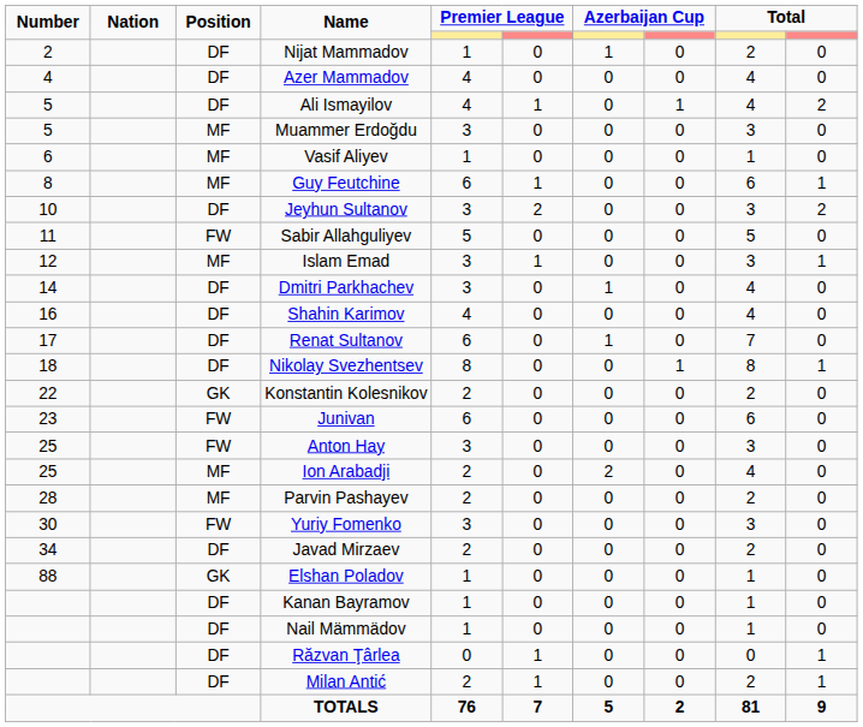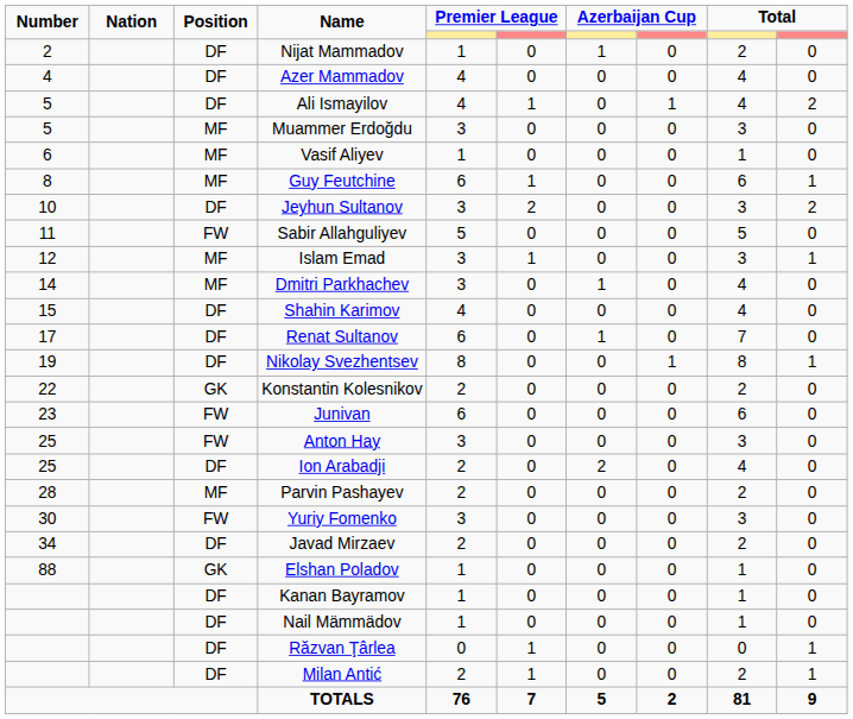Dmitri Parkhachev | Position: DF -> MF
Shahin Karimov | Number: 16 -> 15
Nikolay Svezhentsev | Number: 18 -> 19
Ion Arabadji | Position: MF -> DF
